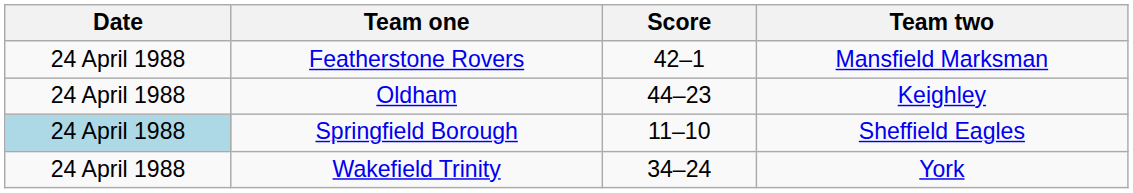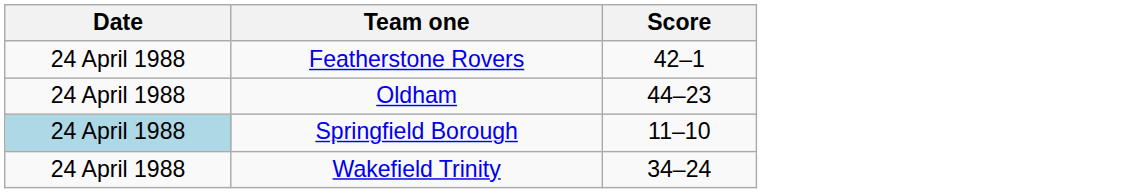- column: Team two | Mansfield Marksman | Keighley | Sheffield Eagles | York
